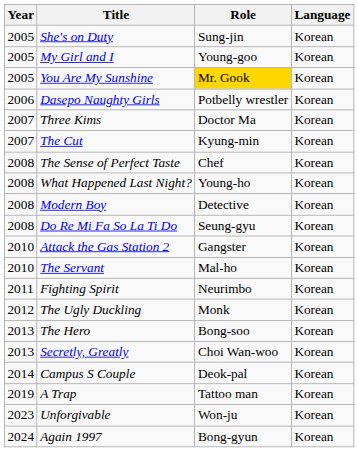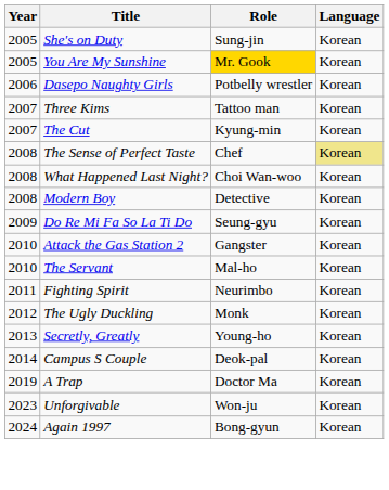- row: 2005 | My Girl and I | Young-goo | Korean
Three Kims | Role: Doctor Ma -> Tattoo man
The Sense of Perfect Taste | Language: no background -> khaki background
What Happened Last Night? | Role: Young-ho -> Choi Wan-woo
Do Re Mi Fa So La Ti Do | Year: 2008 -> 2009
- row: 2013 | The Hero | Bong-soo | Korean
Secretly, Greatly | Role: Choi Wan-woo -> Young-ho
A Trap | Role: Tattoo man -> Doctor Ma
